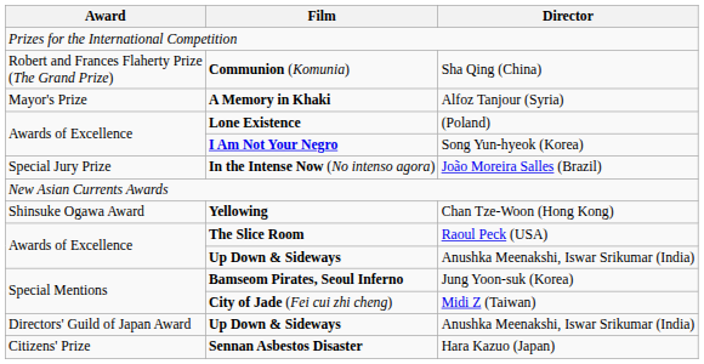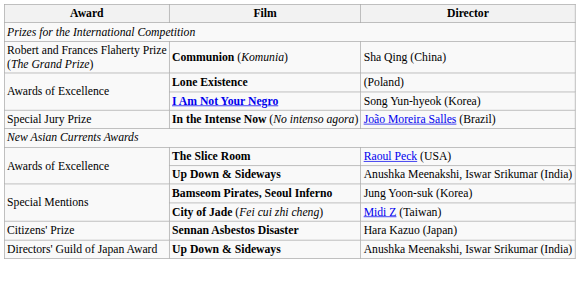- row: Mayor's Prize | A Memory in Khaki | Alfoz Tanjour (Syria)
- row: Shinsuke Ogawa Award | Yellowing | Chan Tze-Woon (Hong Kong)
rows swapped: Sennan Asbestos Disaster <-> Directors' Guild of Japan Award / Up Down & Sideways
